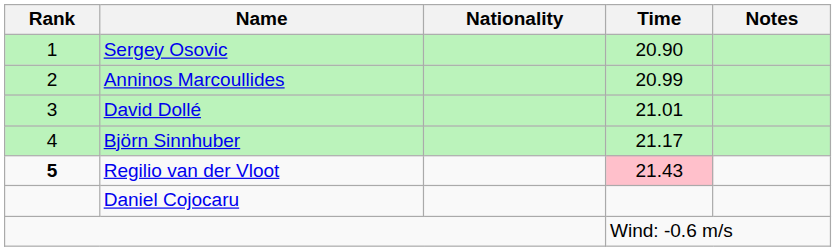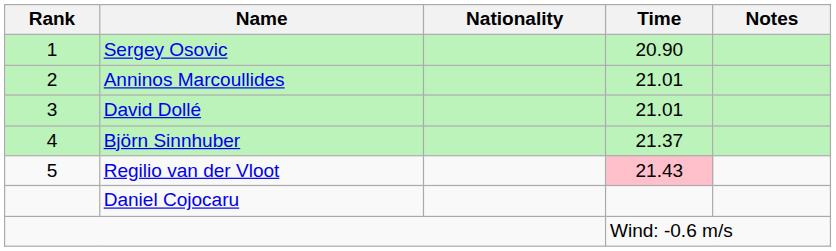Anninos Marcoullides | Time: 20.99 -> 21.01
Björn Sinnhuber | Time: 21.17 -> 21.37
Regilio van der Vloot | Rank: bold -> normal
